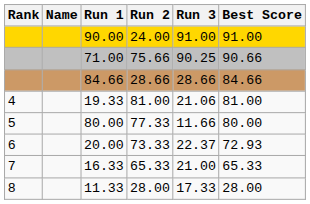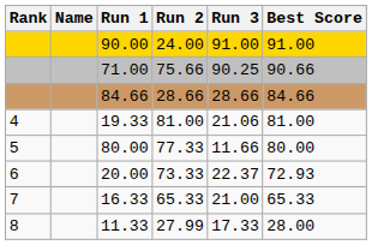11.33 | Run 2: 28.00 -> 27.99
